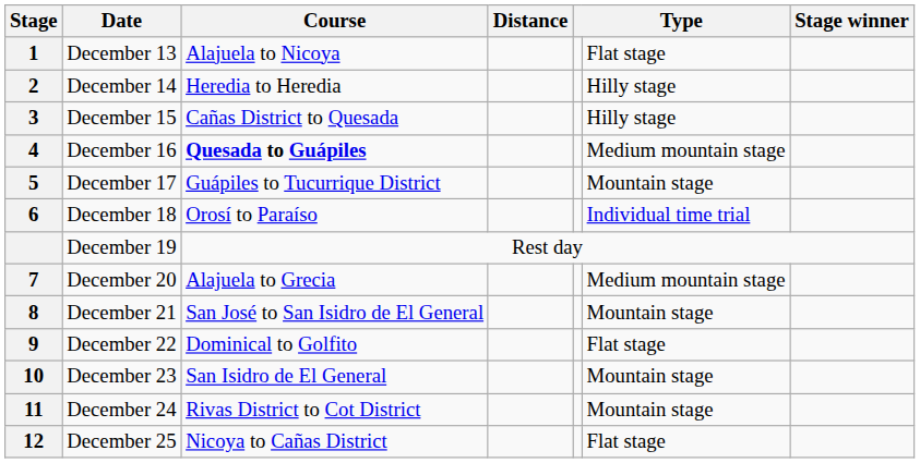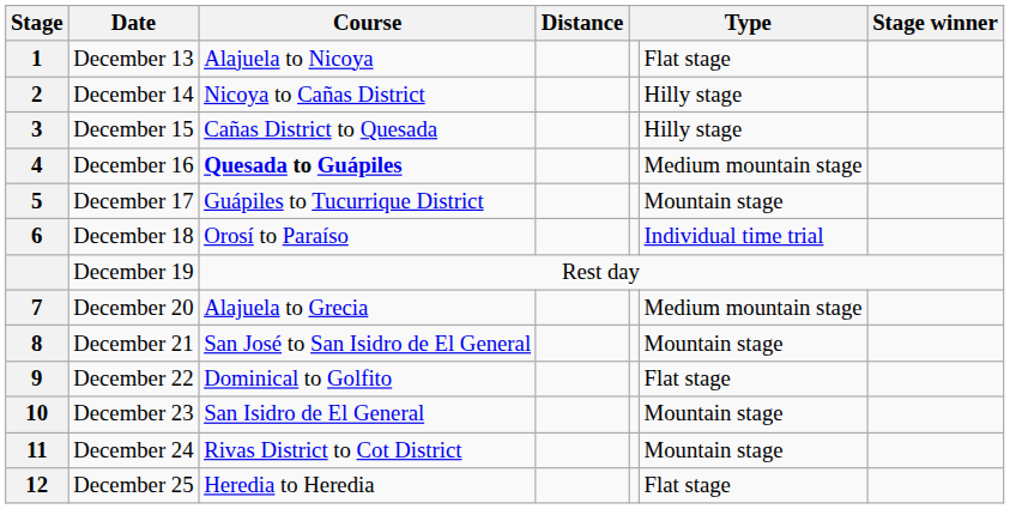December 14 | Course: Heredia to Heredia -> Nicoya to Cañas District
December 25 | Course: Nicoya to Cañas District -> Heredia to Heredia
